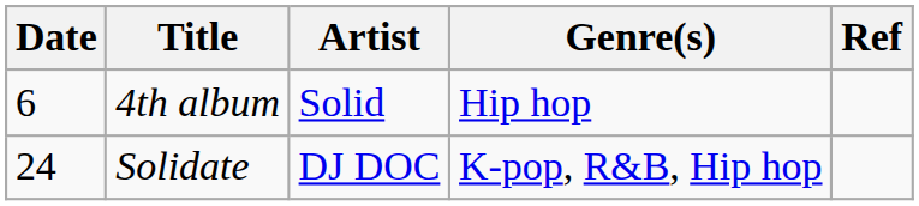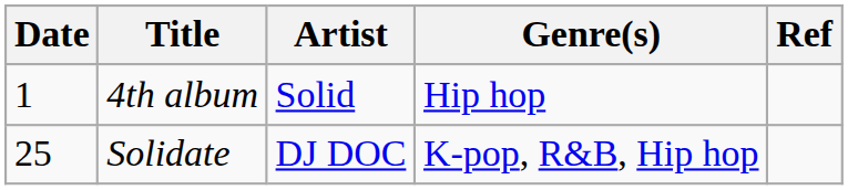4th album | Date: 6 -> 1
Solidate | Date: 24 -> 25
